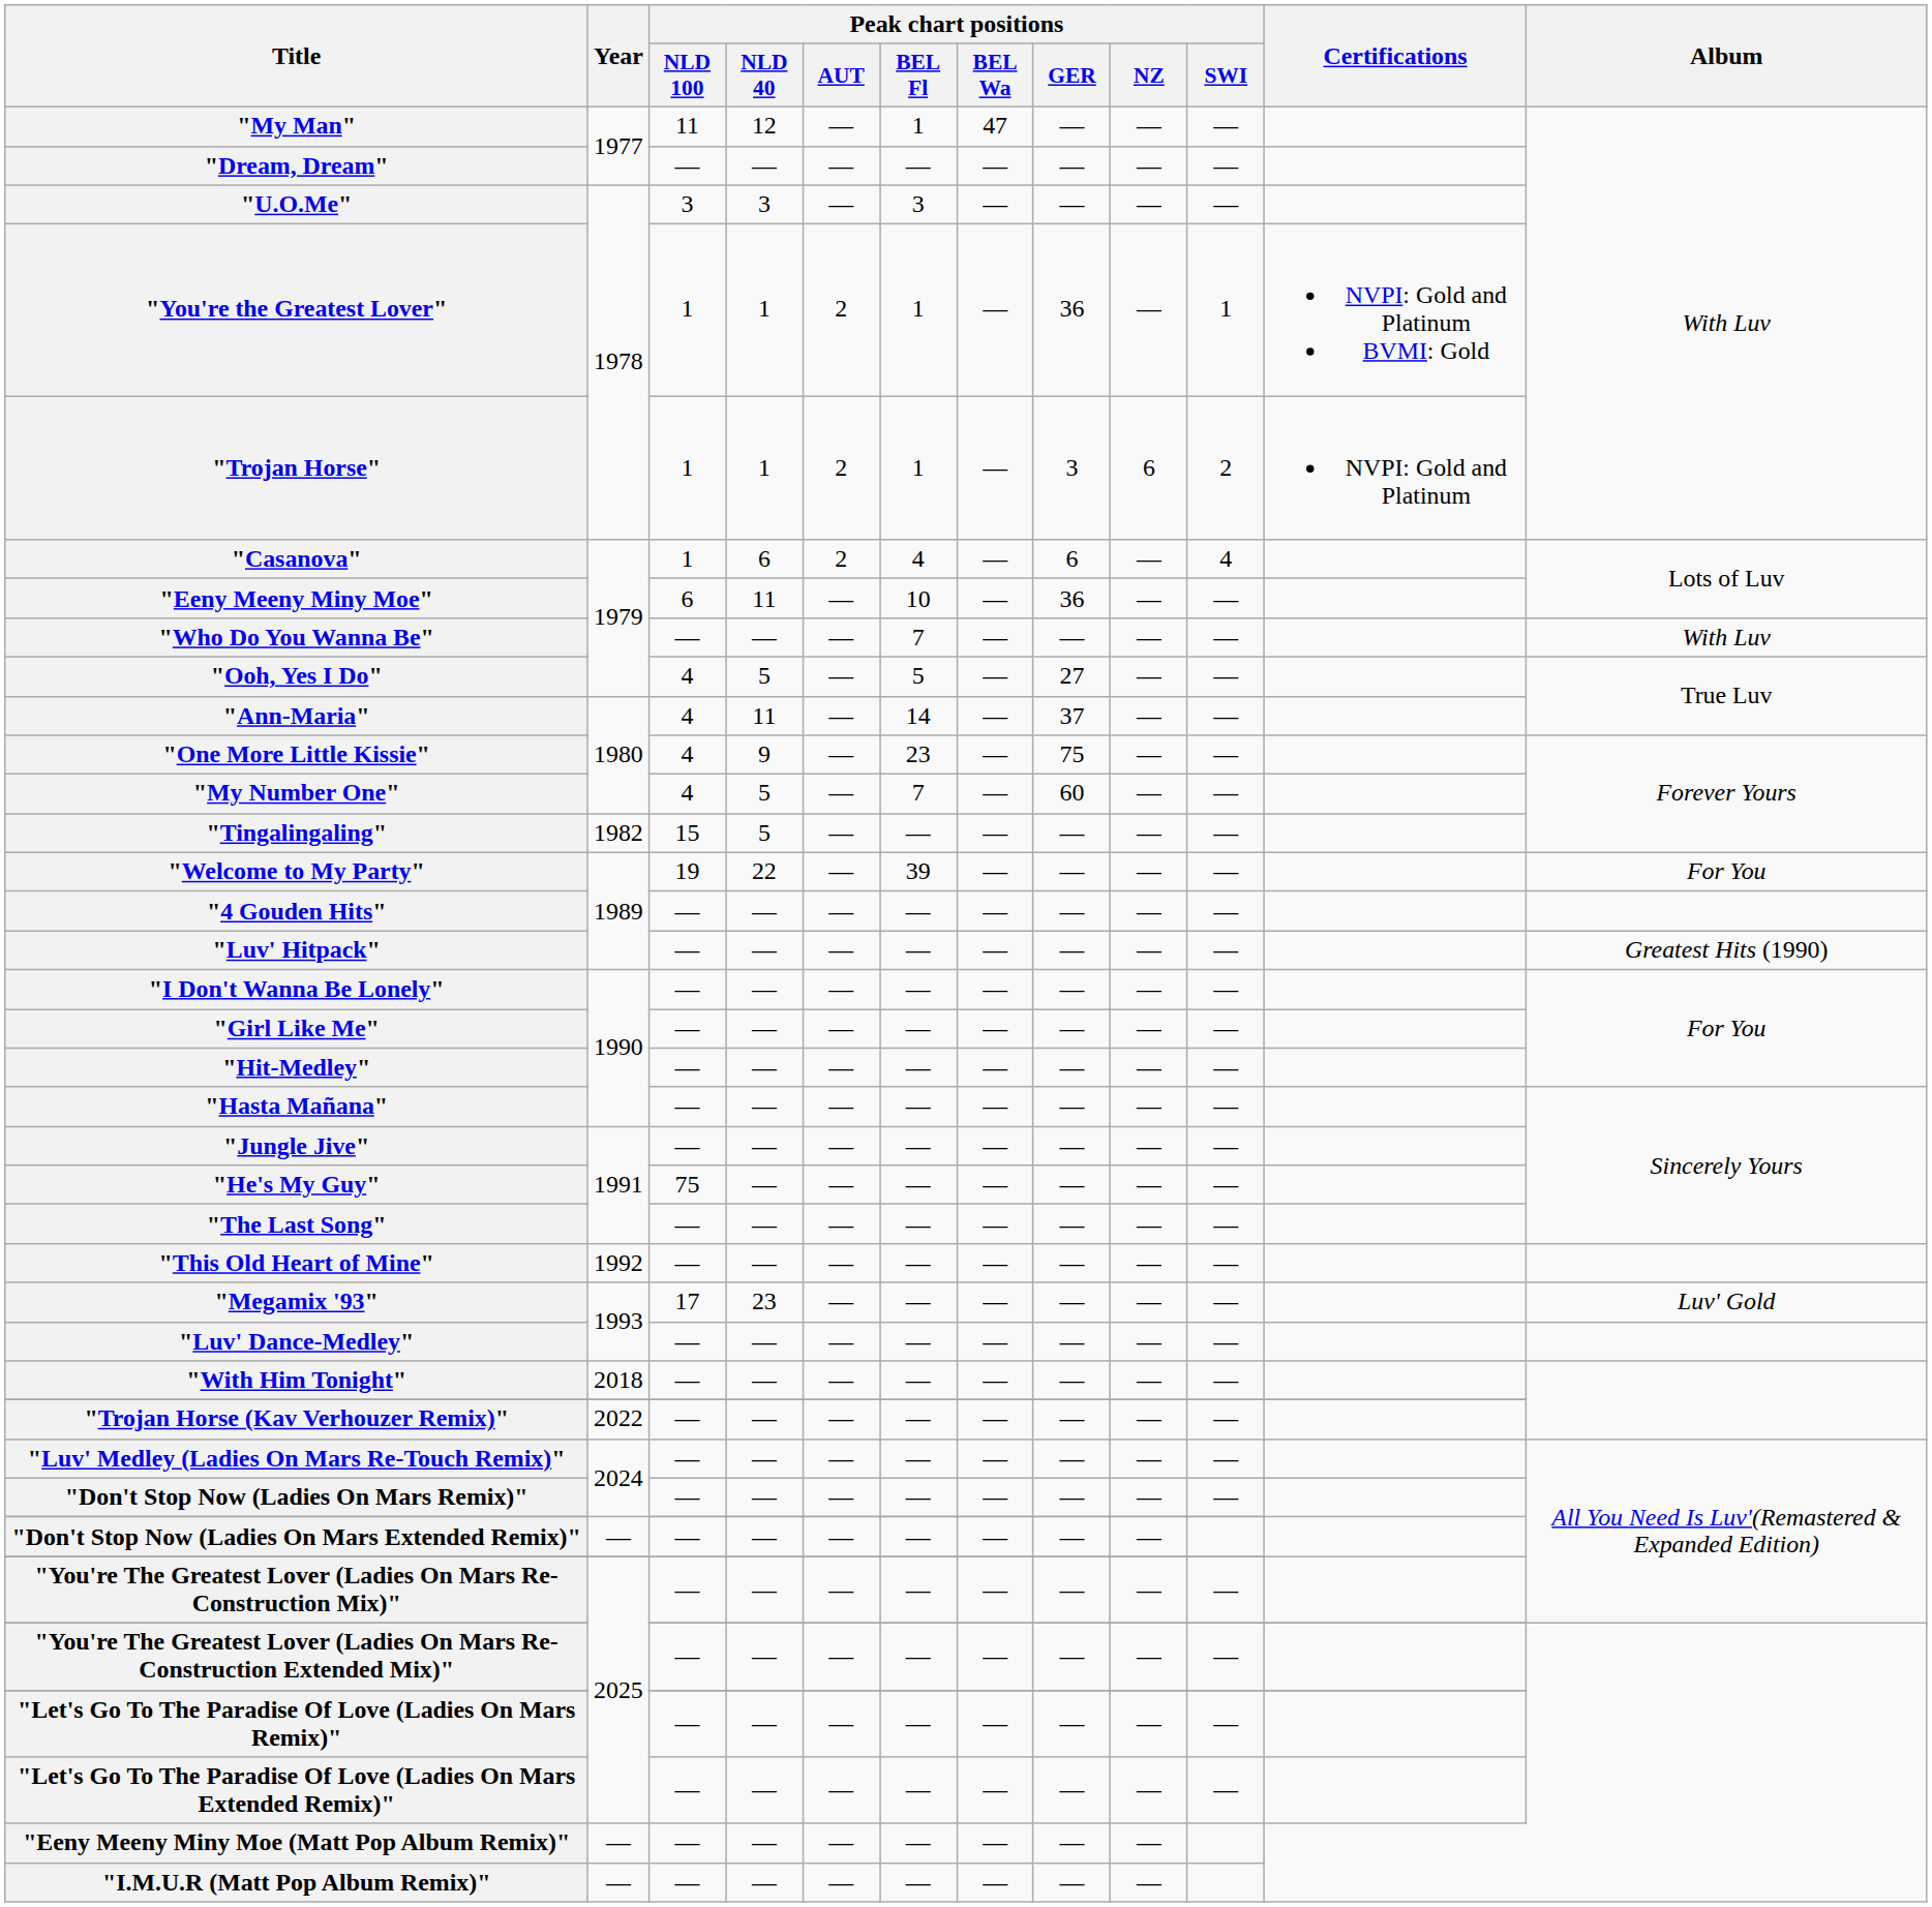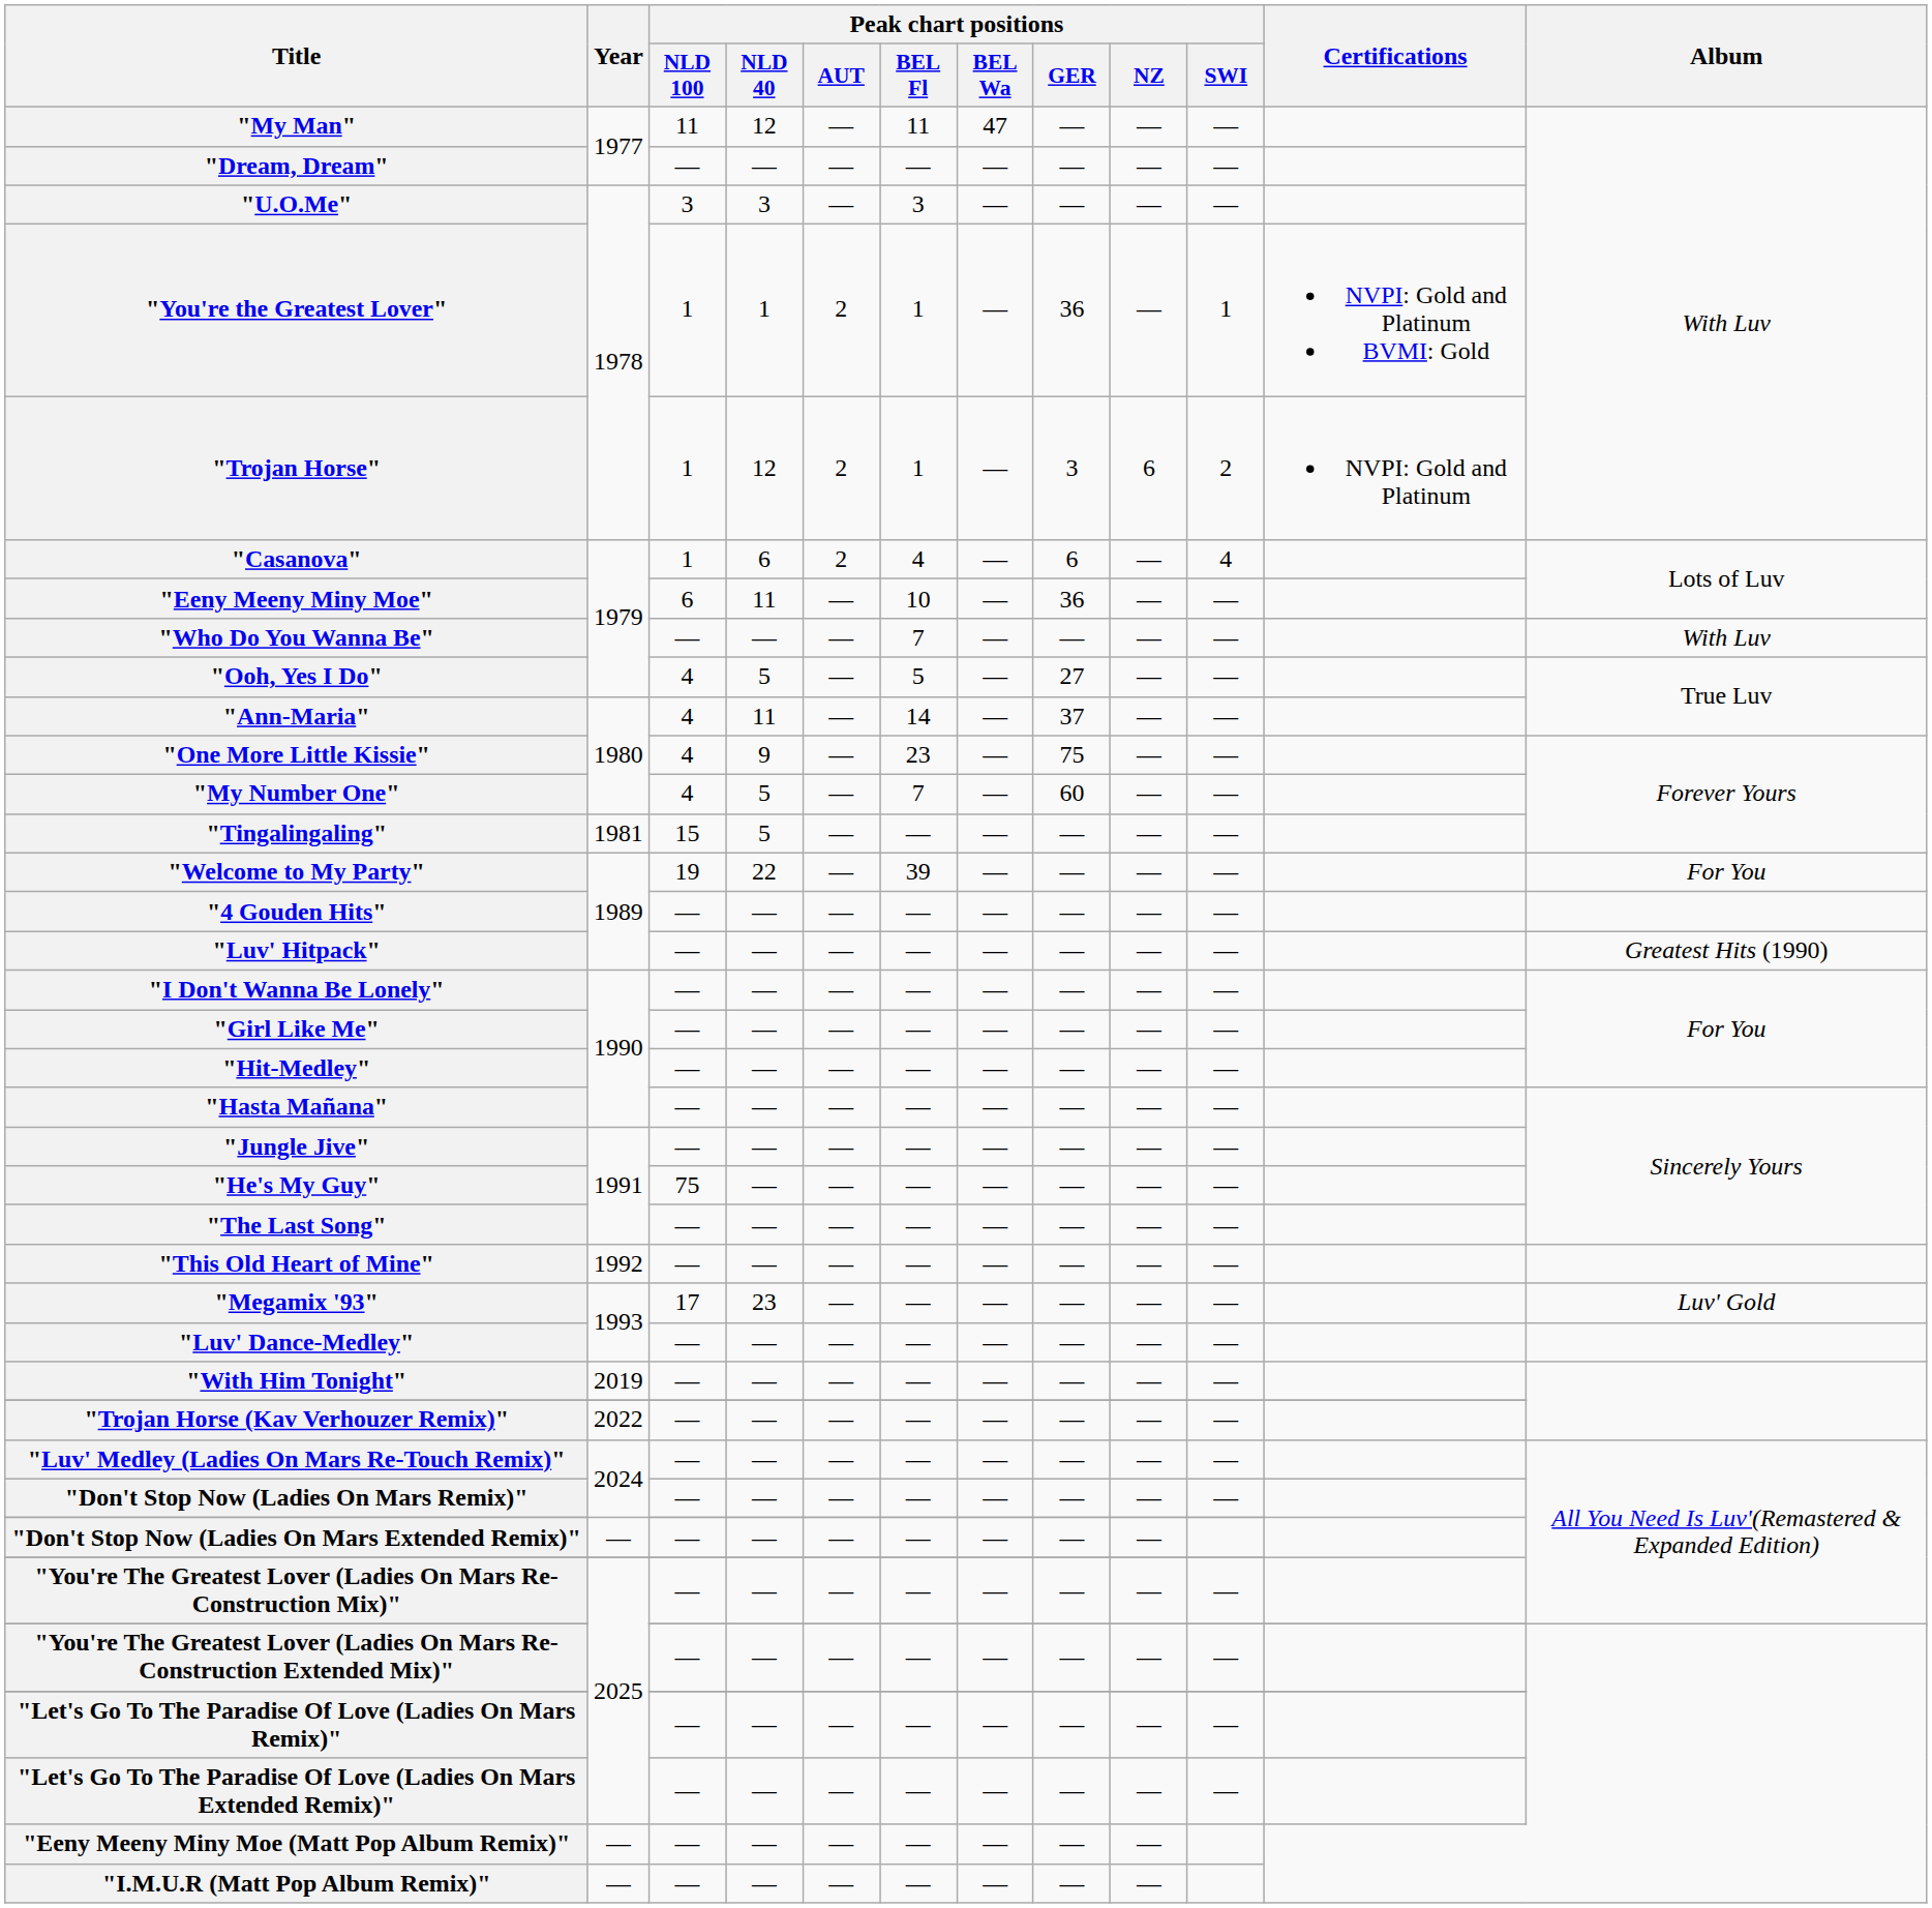"My Man" | Peak chart positions / BEL Fl: 1 -> 11
"Trojan Horse" | Peak chart positions / NLD 40: 1 -> 12
"Tingalingaling" | Year: 1982 -> 1981
"With Him Tonight" | Year: 2018 -> 2019
